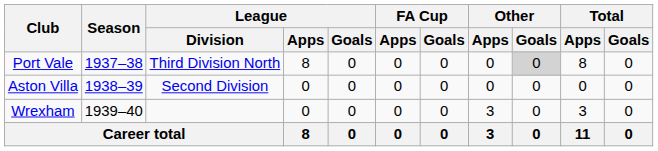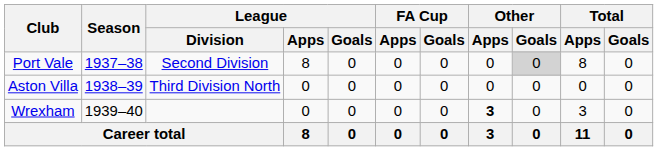Port Vale | League / Division: Third Division North -> Second Division
Aston Villa | League / Division: Second Division -> Third Division North
Wrexham | Other / Apps: normal -> bold
